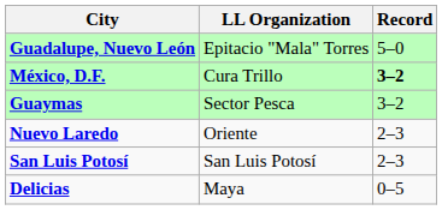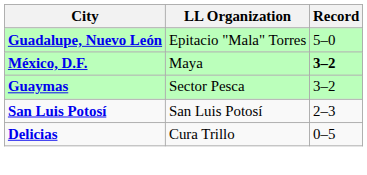México, D.F. | LL Organization: Cura Trillo -> Maya
- row: Nuevo Laredo | Oriente | 2–3
Delicias | LL Organization: Maya -> Cura Trillo
